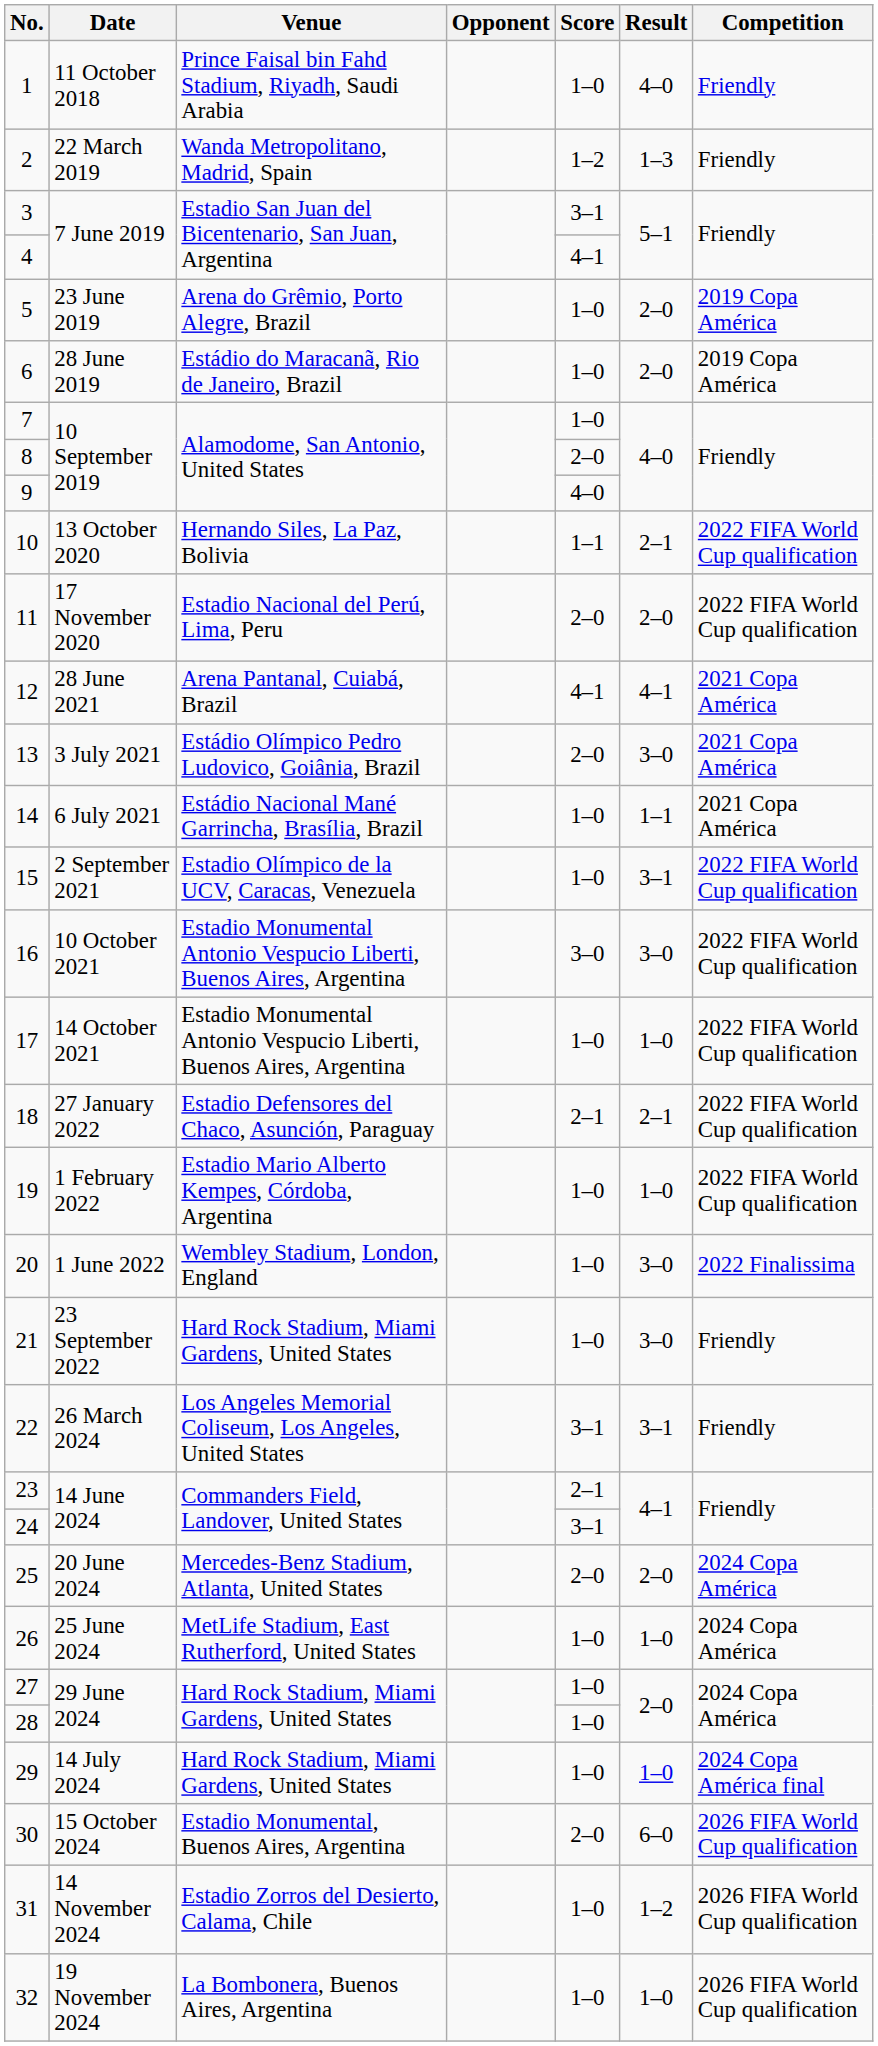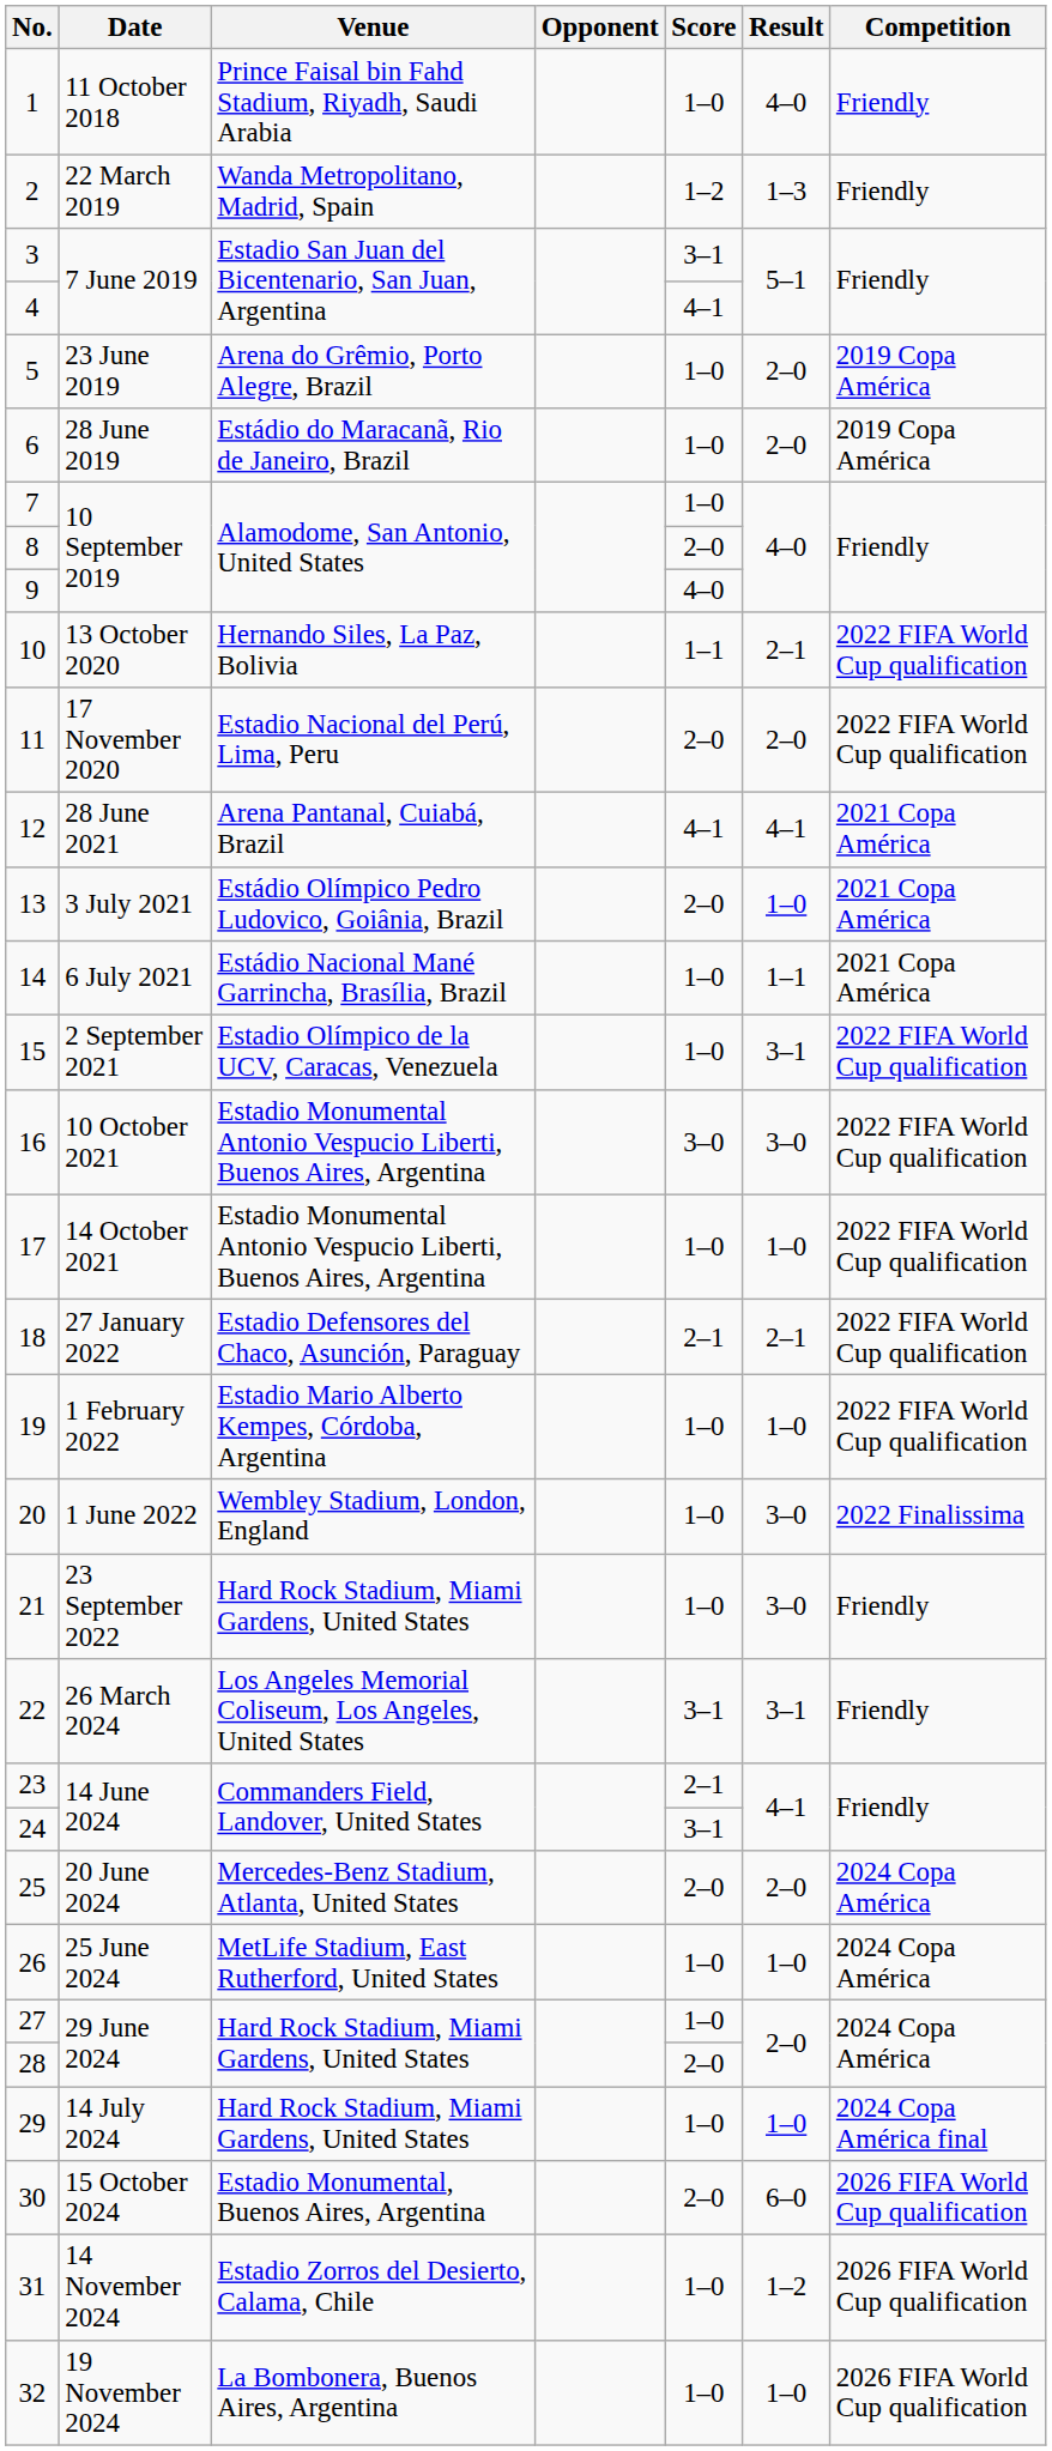13 | Result: 3–0 -> 1–0
28 | Score: 1–0 -> 2–0
